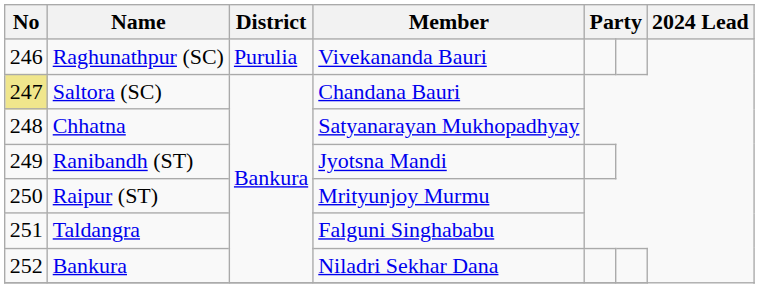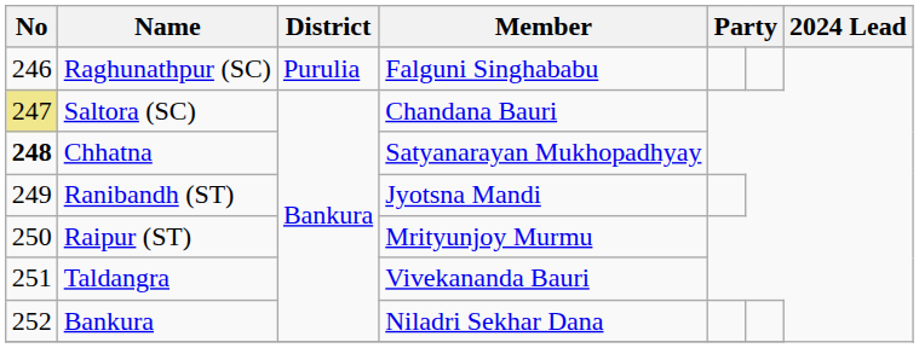Raghunathpur (SC) | Member: Vivekananda Bauri -> Falguni Singhababu
Chhatna | No: normal -> bold
Taldangra | Member: Falguni Singhababu -> Vivekananda Bauri
